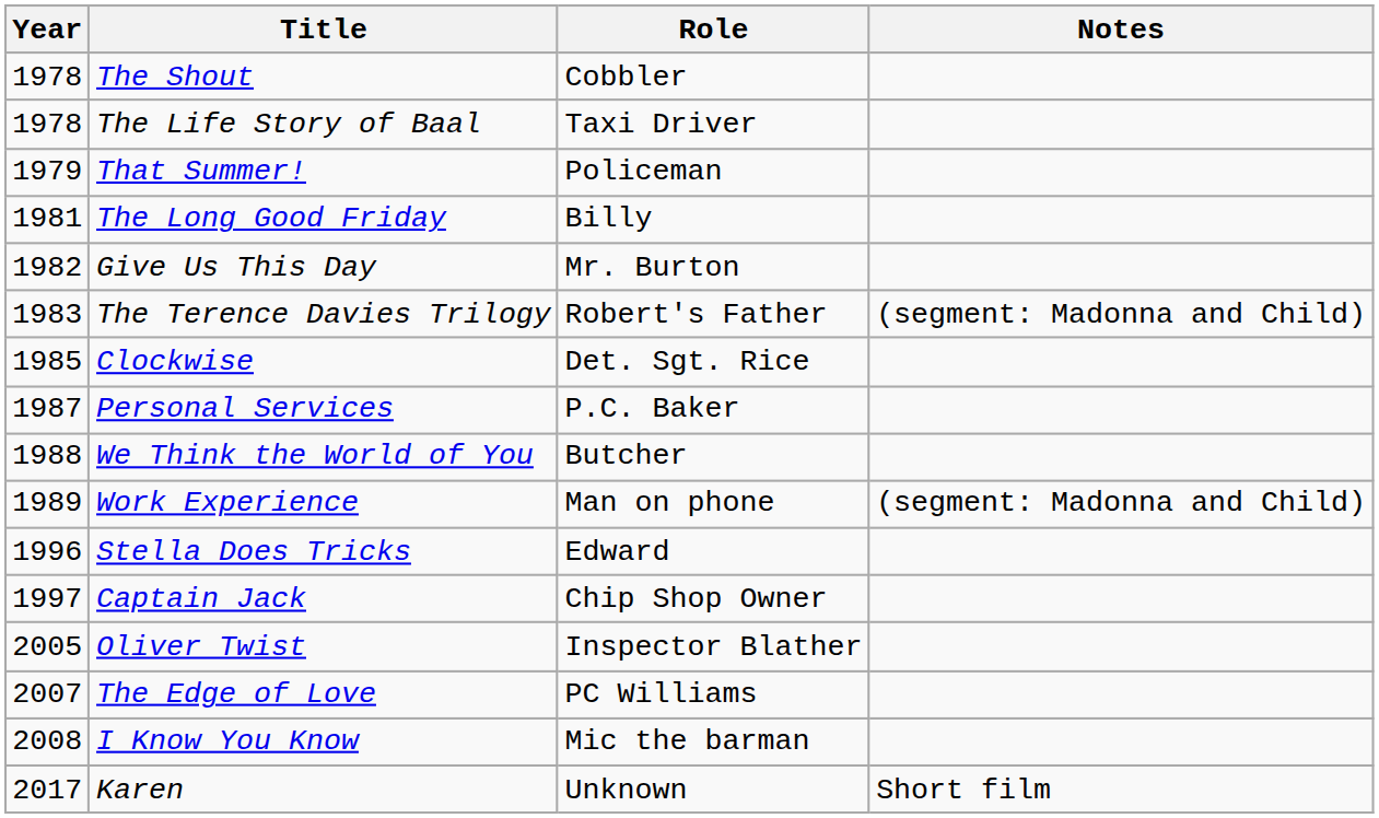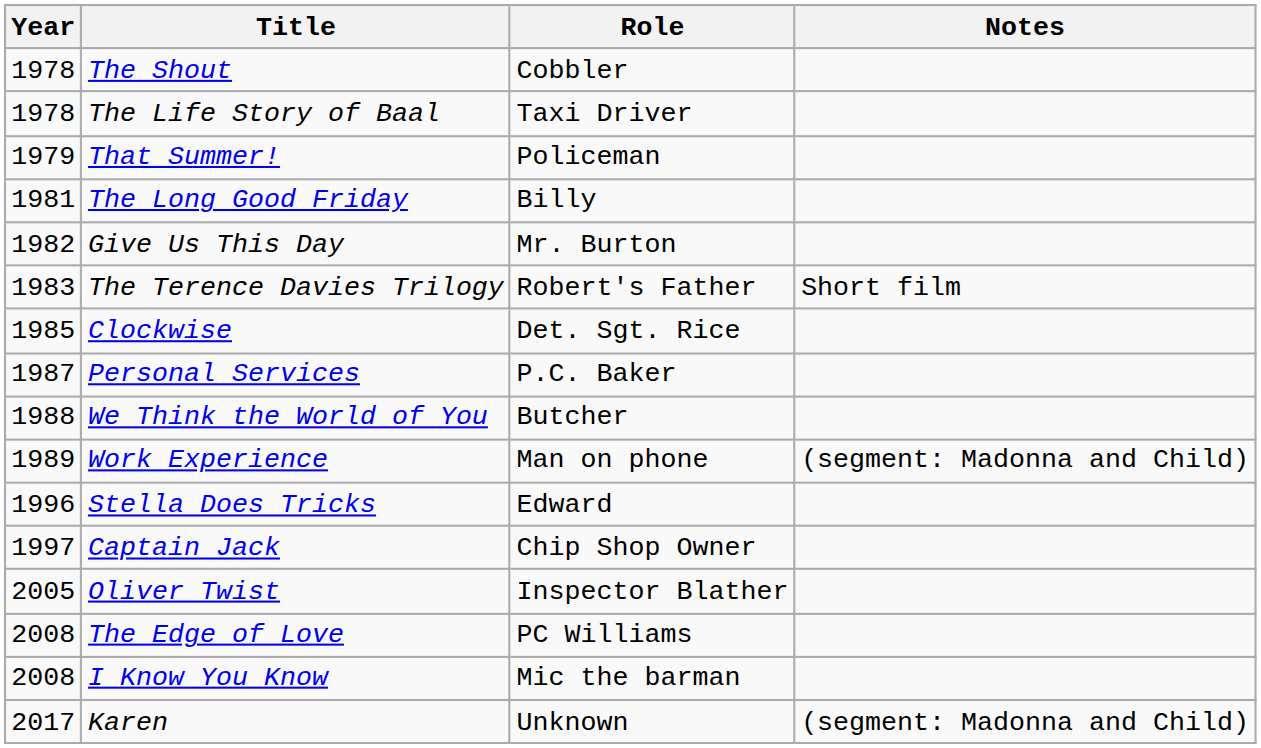The Terence Davies Trilogy | Notes: (segment: Madonna and Child) -> Short film
The Edge of Love | Year: 2007 -> 2008
Karen | Notes: Short film -> (segment: Madonna and Child)
